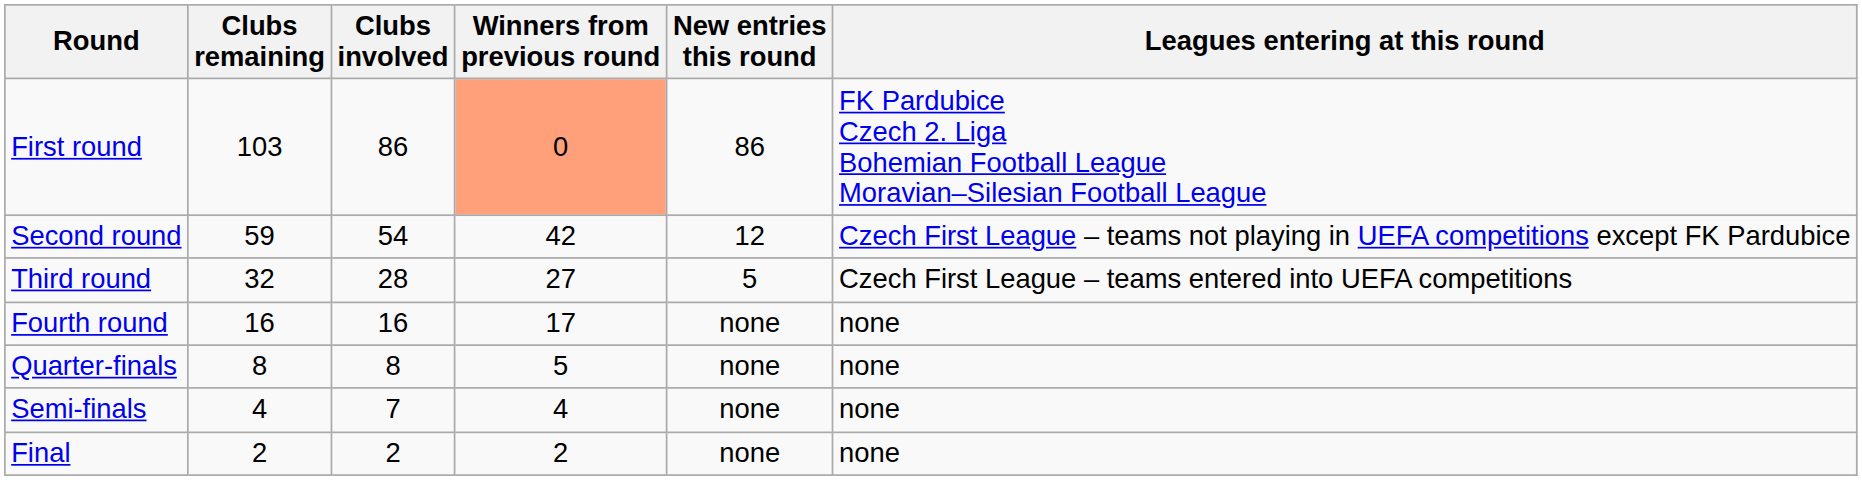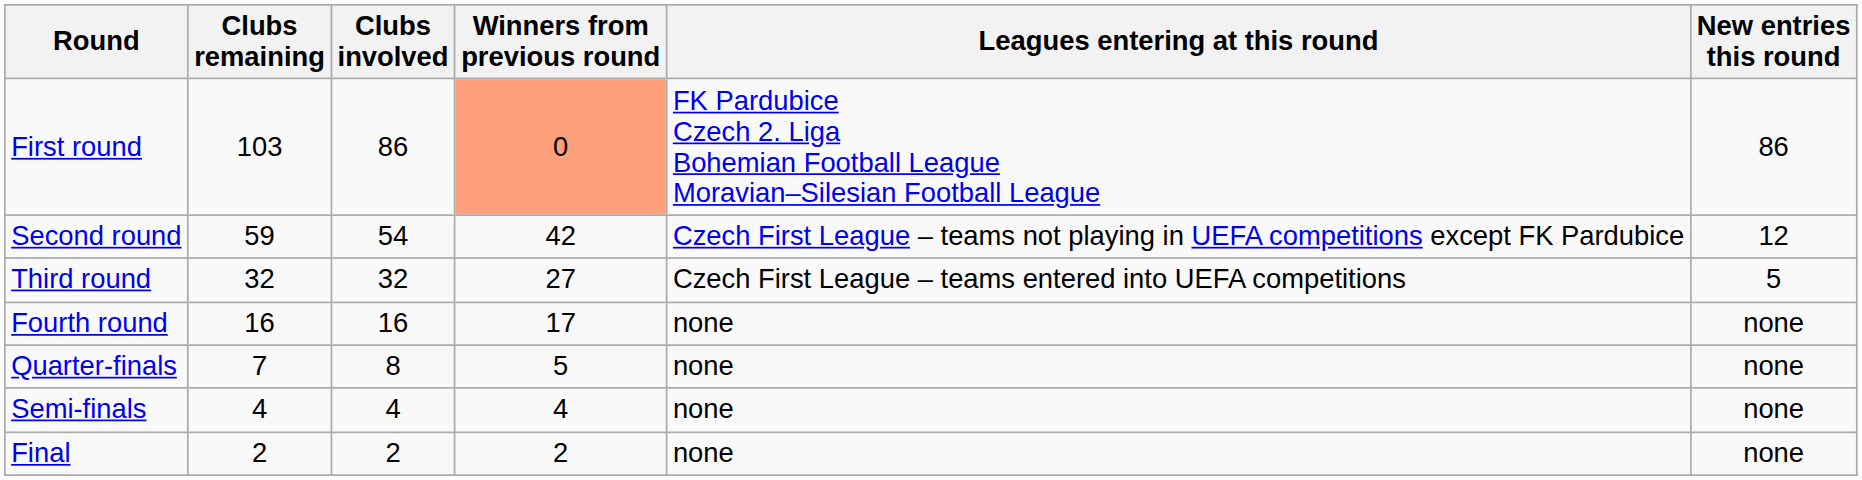columns swapped: New entries this round <-> Leagues entering at this round
Third round | Clubs involved: 28 -> 32
Quarter-finals | Clubs remaining: 8 -> 7
Semi-finals | Clubs involved: 7 -> 4
